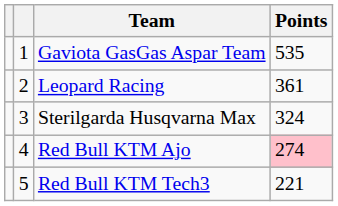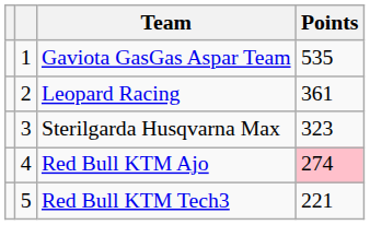Sterilgarda Husqvarna Max | Points: 324 -> 323
